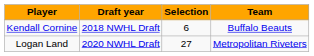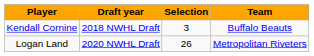Kendall Cornine | Selection: 6 -> 3
Logan Land | Selection: 27 -> 26
